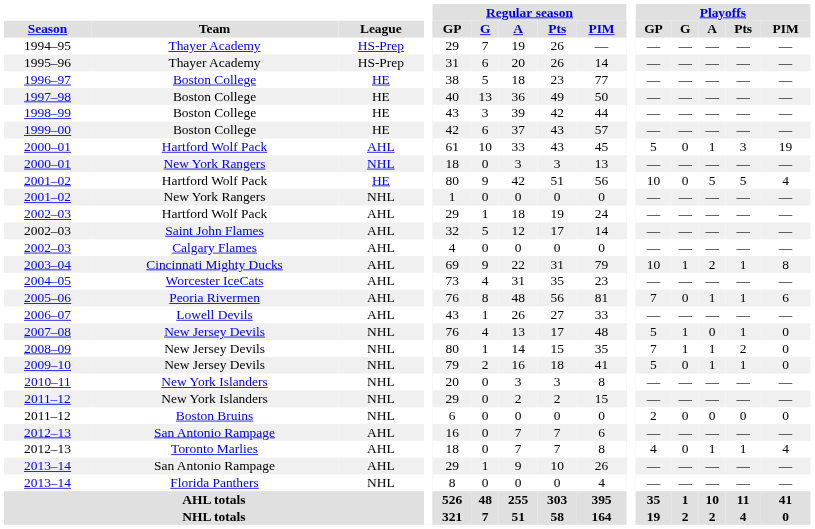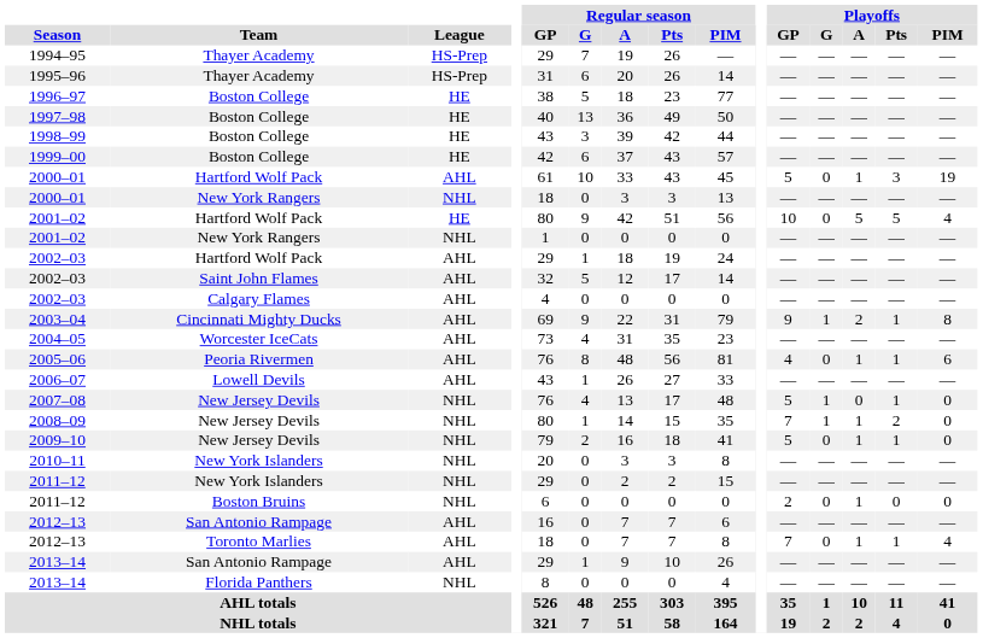2003–04 | Playoffs / GP: 10 -> 9
2005–06 | Playoffs / GP: 7 -> 4
2011–12 / Boston Bruins | Playoffs / A: 0 -> 1
2012–13 / Toronto Marlies | Playoffs / GP: 4 -> 7
